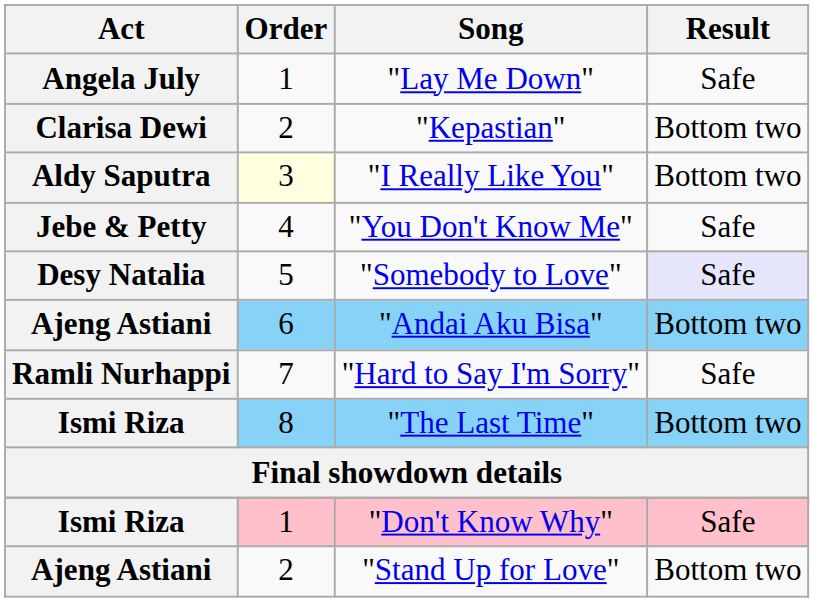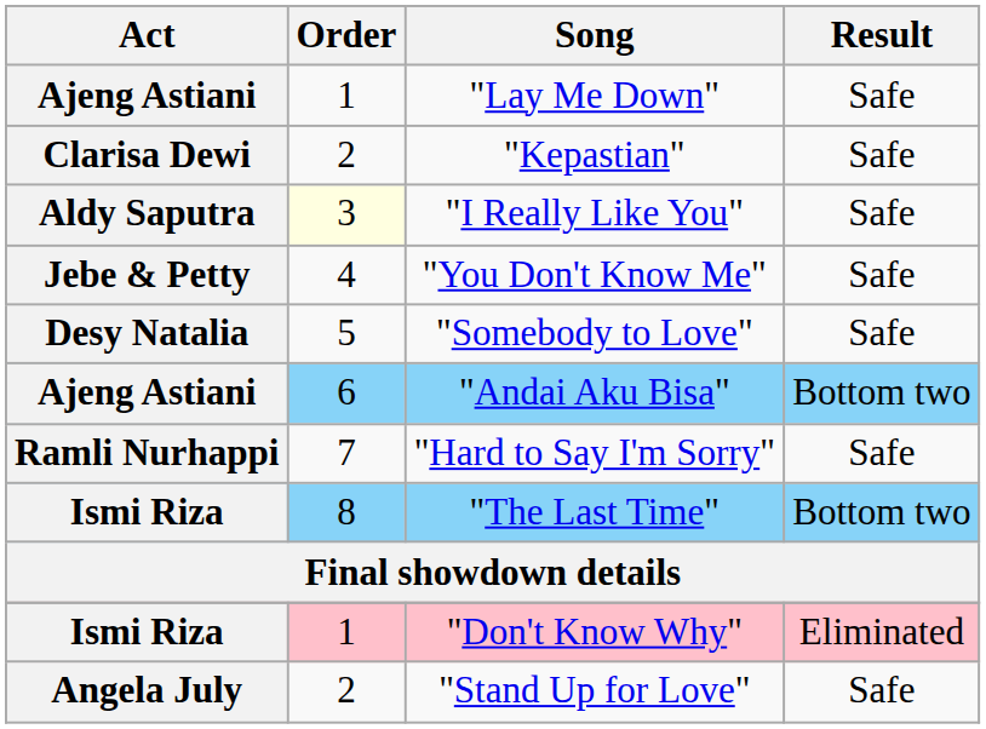"Lay Me Down" | Act: Angela July -> Ajeng Astiani
"Kepastian" | Result: Bottom two -> Safe
"I Really Like You" | Result: Bottom two -> Safe
"Somebody to Love" | Result: lavender background -> no background
"Don't Know Why" | Result: Safe -> Eliminated
"Stand Up for Love" | Act: Ajeng Astiani -> Angela July
"Stand Up for Love" | Result: Bottom two -> Safe
